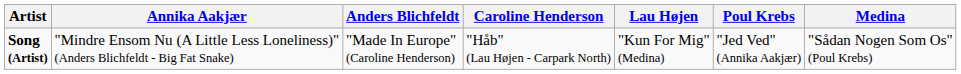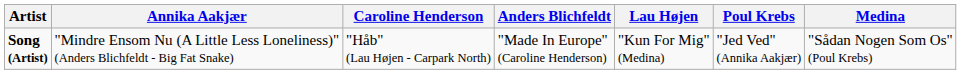columns swapped: Anders Blichfeldt <-> Caroline Henderson
